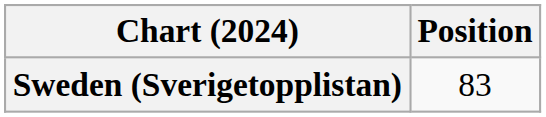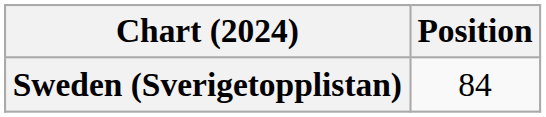Sweden (Sverigetopplistan) | Position: 83 -> 84
